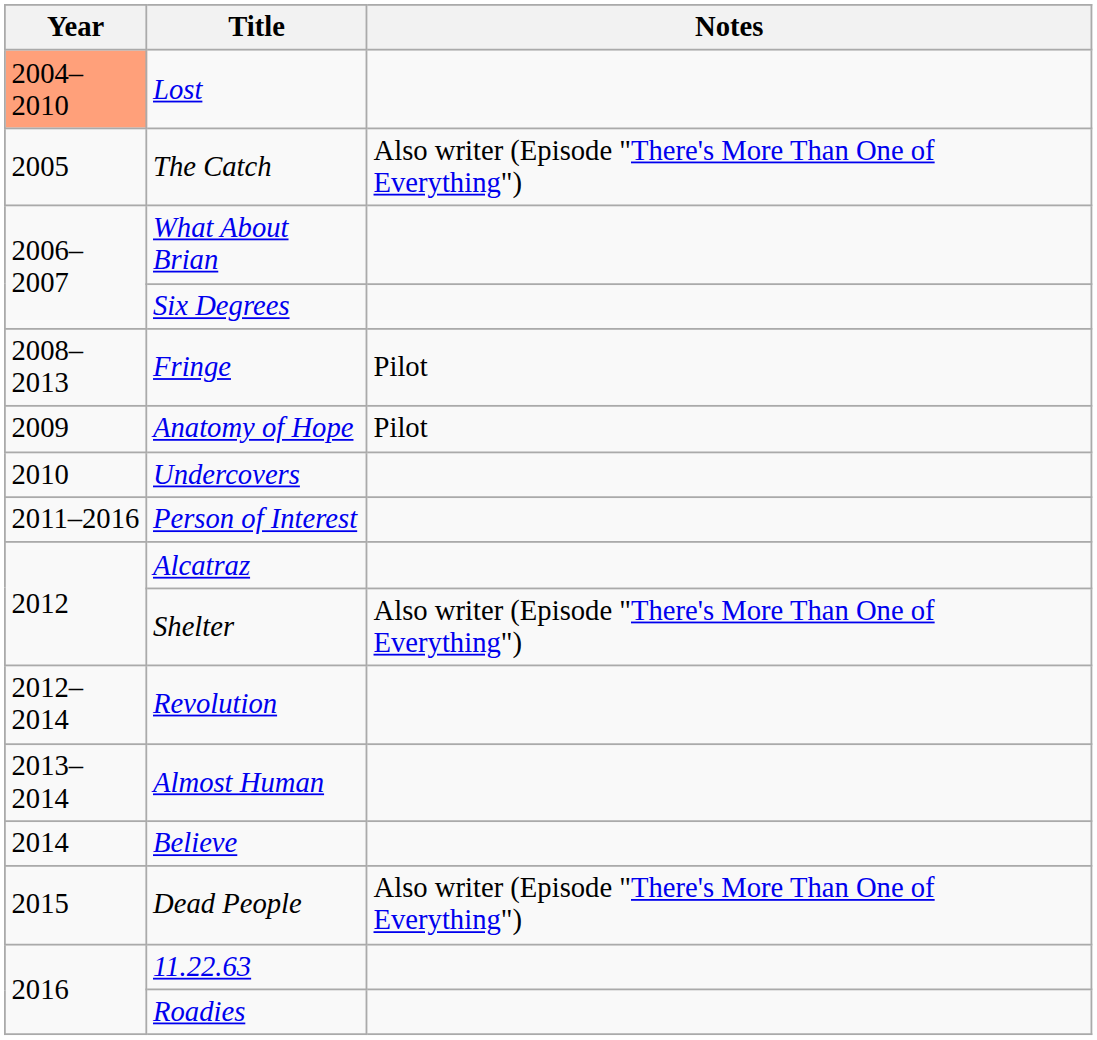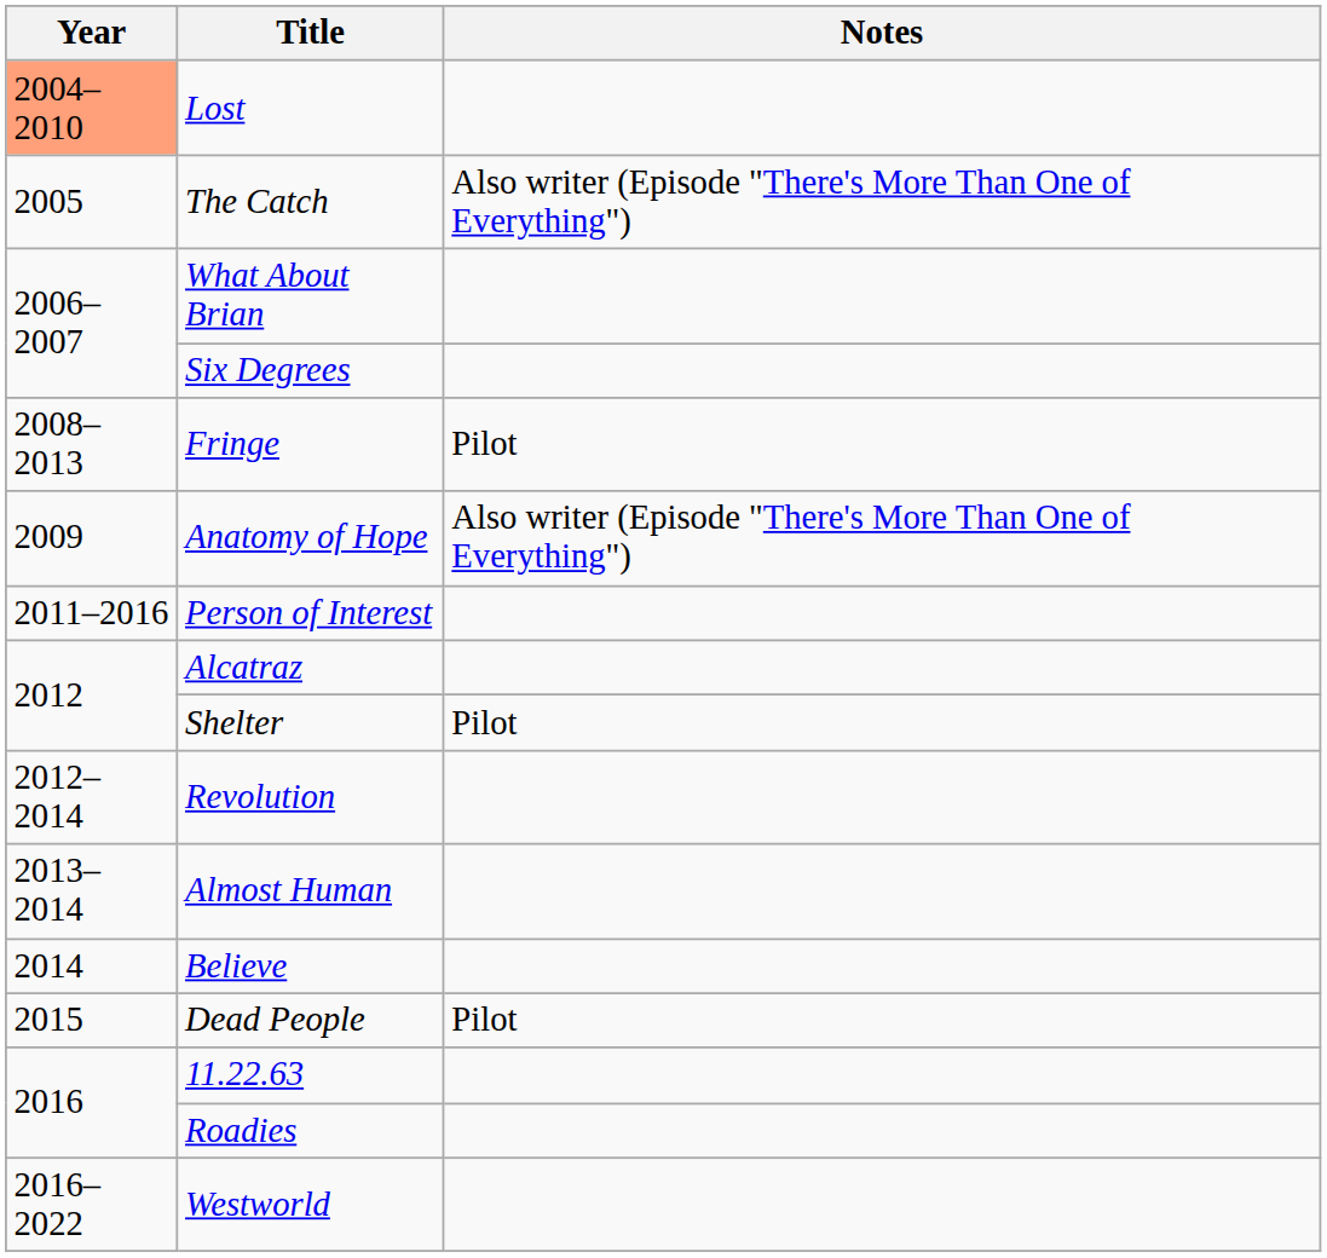Anatomy of Hope | Notes: Pilot -> Also writer (Episode "There's More Than One of Everything")
- row: 2010 | Undercovers
Shelter | Notes: Also writer (Episode "There's More Than One of Everything") -> Pilot
Dead People | Notes: Also writer (Episode "There's More Than One of Everything") -> Pilot
+ row: 2016–2022 | Westworld
